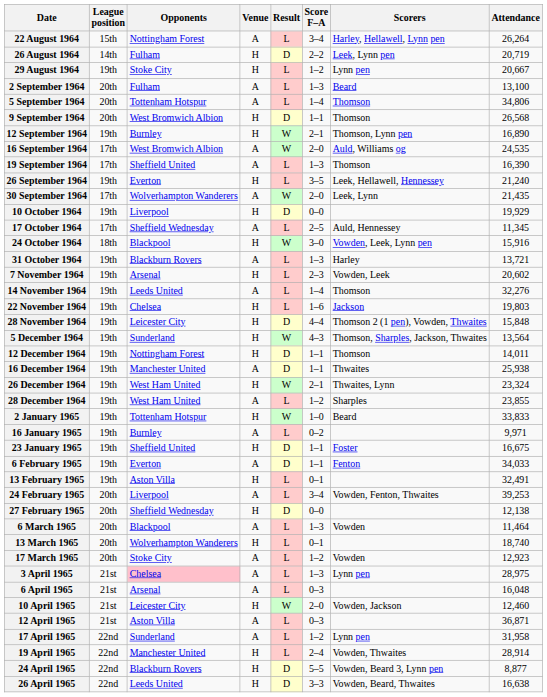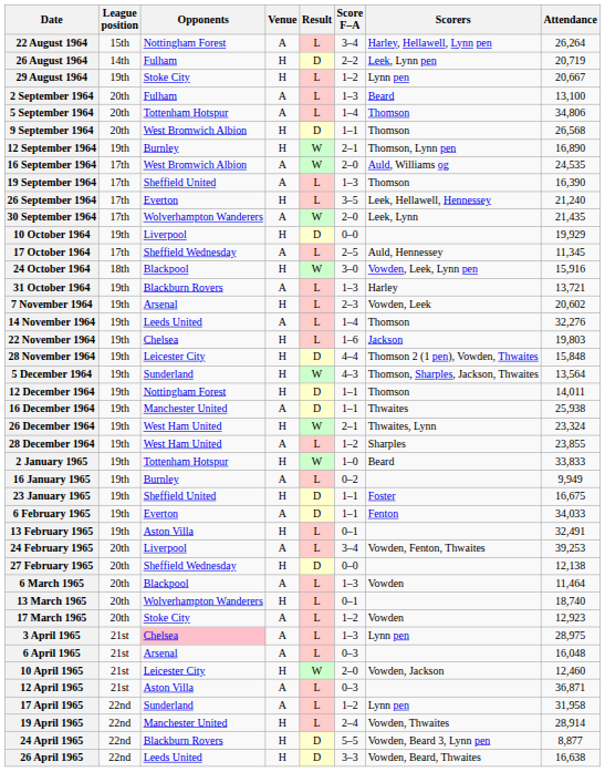26 September 1964 | League position: 19th -> 17th
16 January 1965 | Attendance: 9,971 -> 9,949
